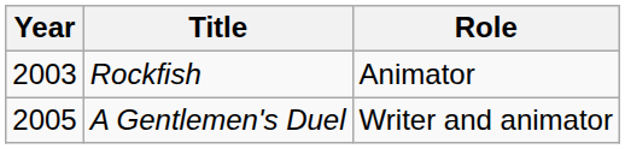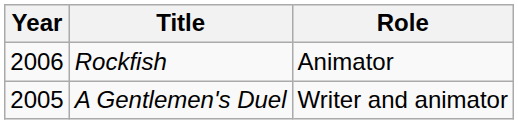Rockfish | Year: 2003 -> 2006
